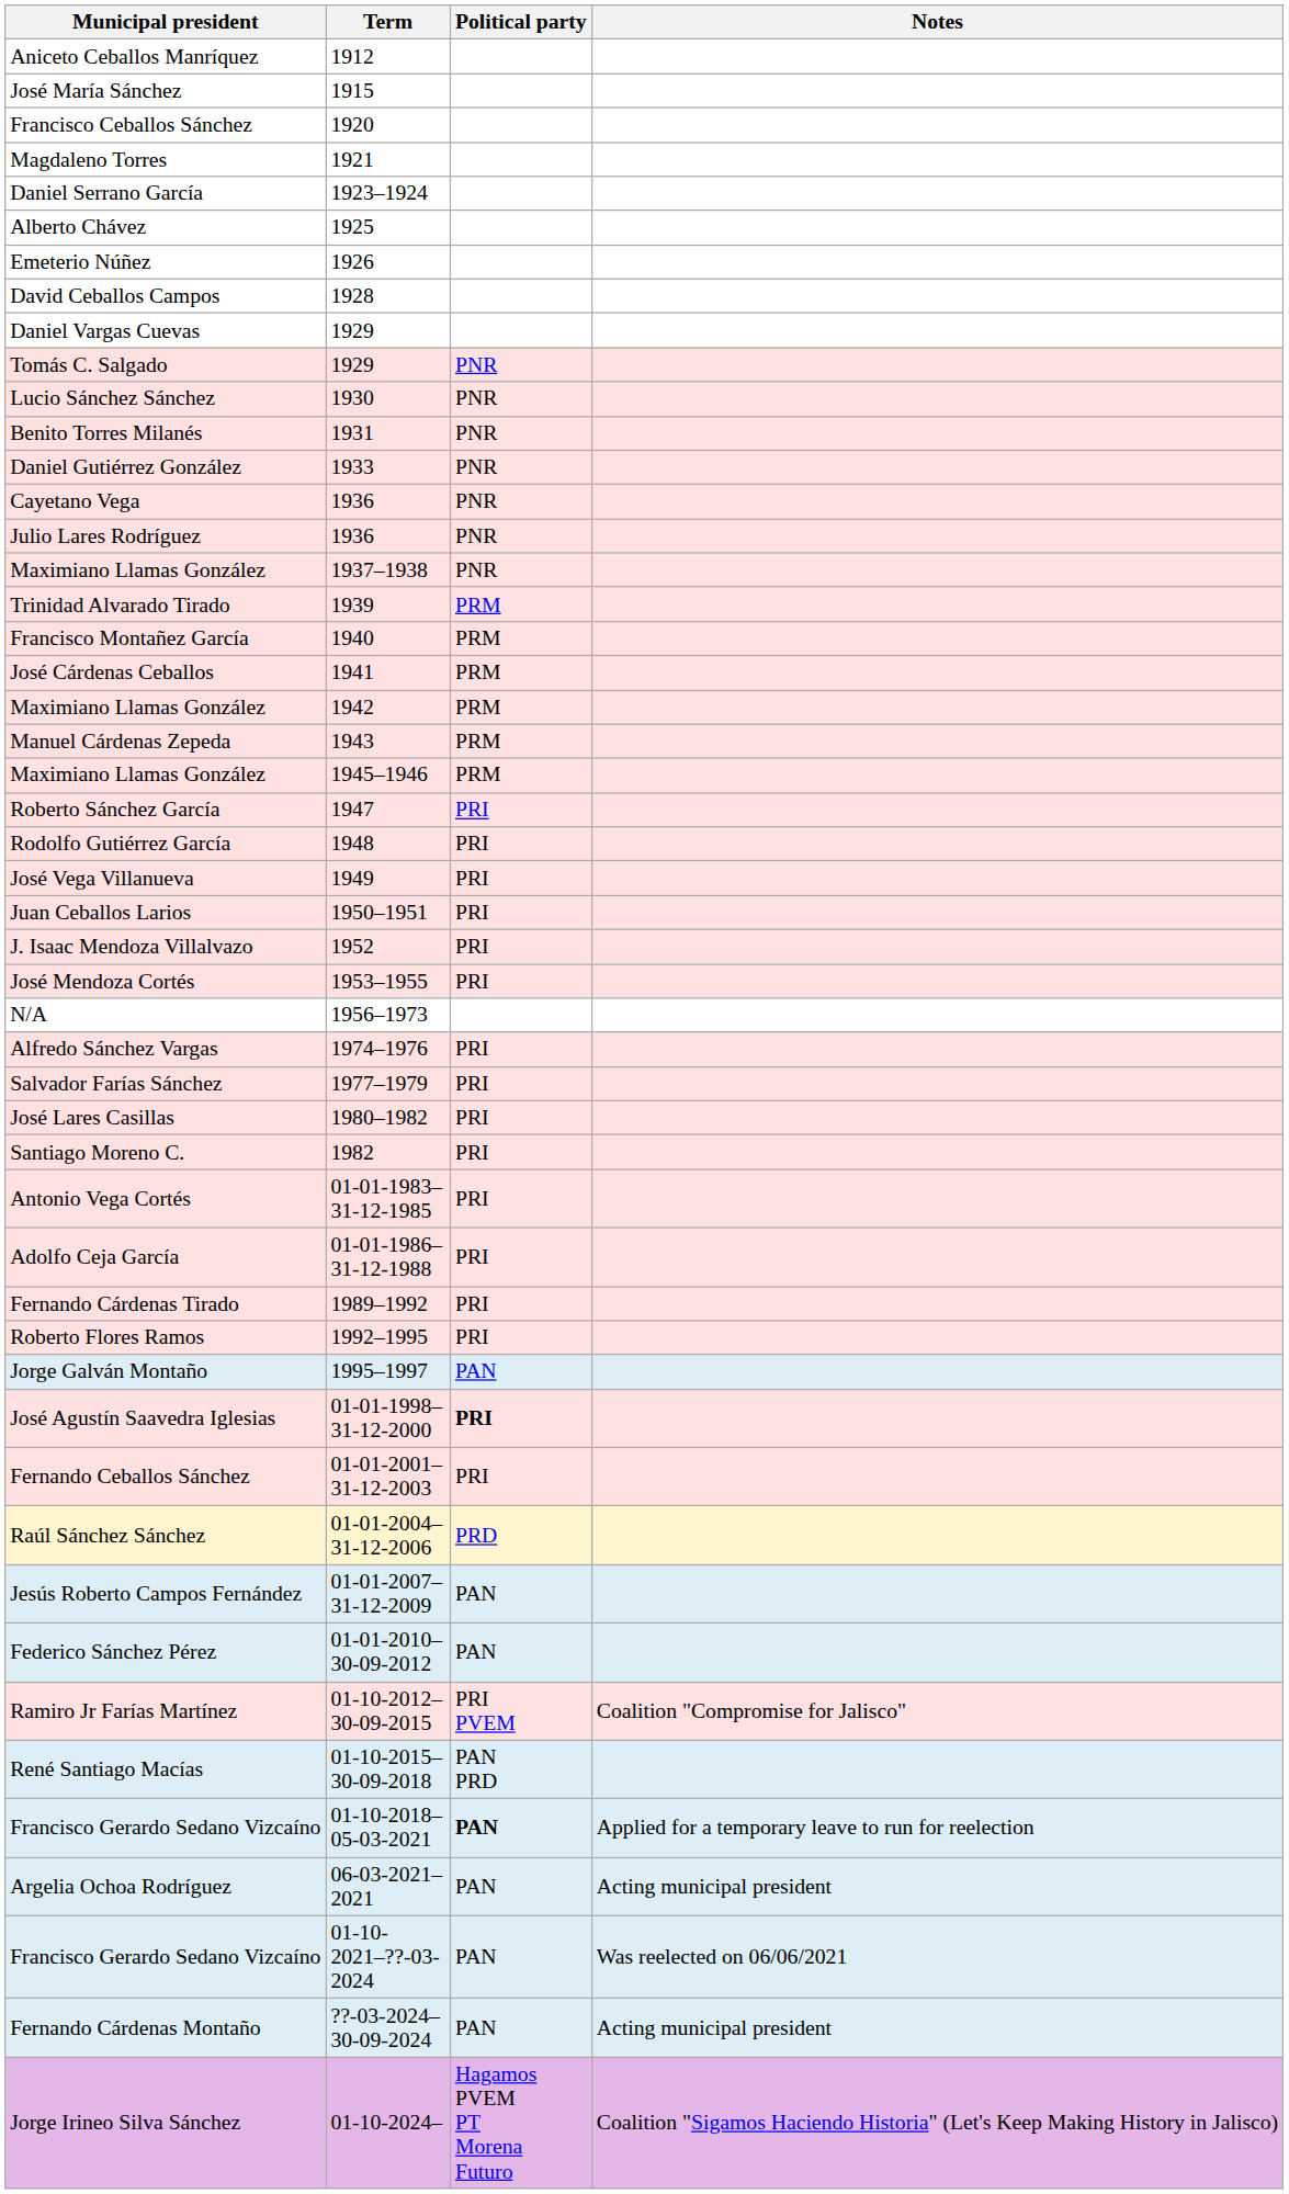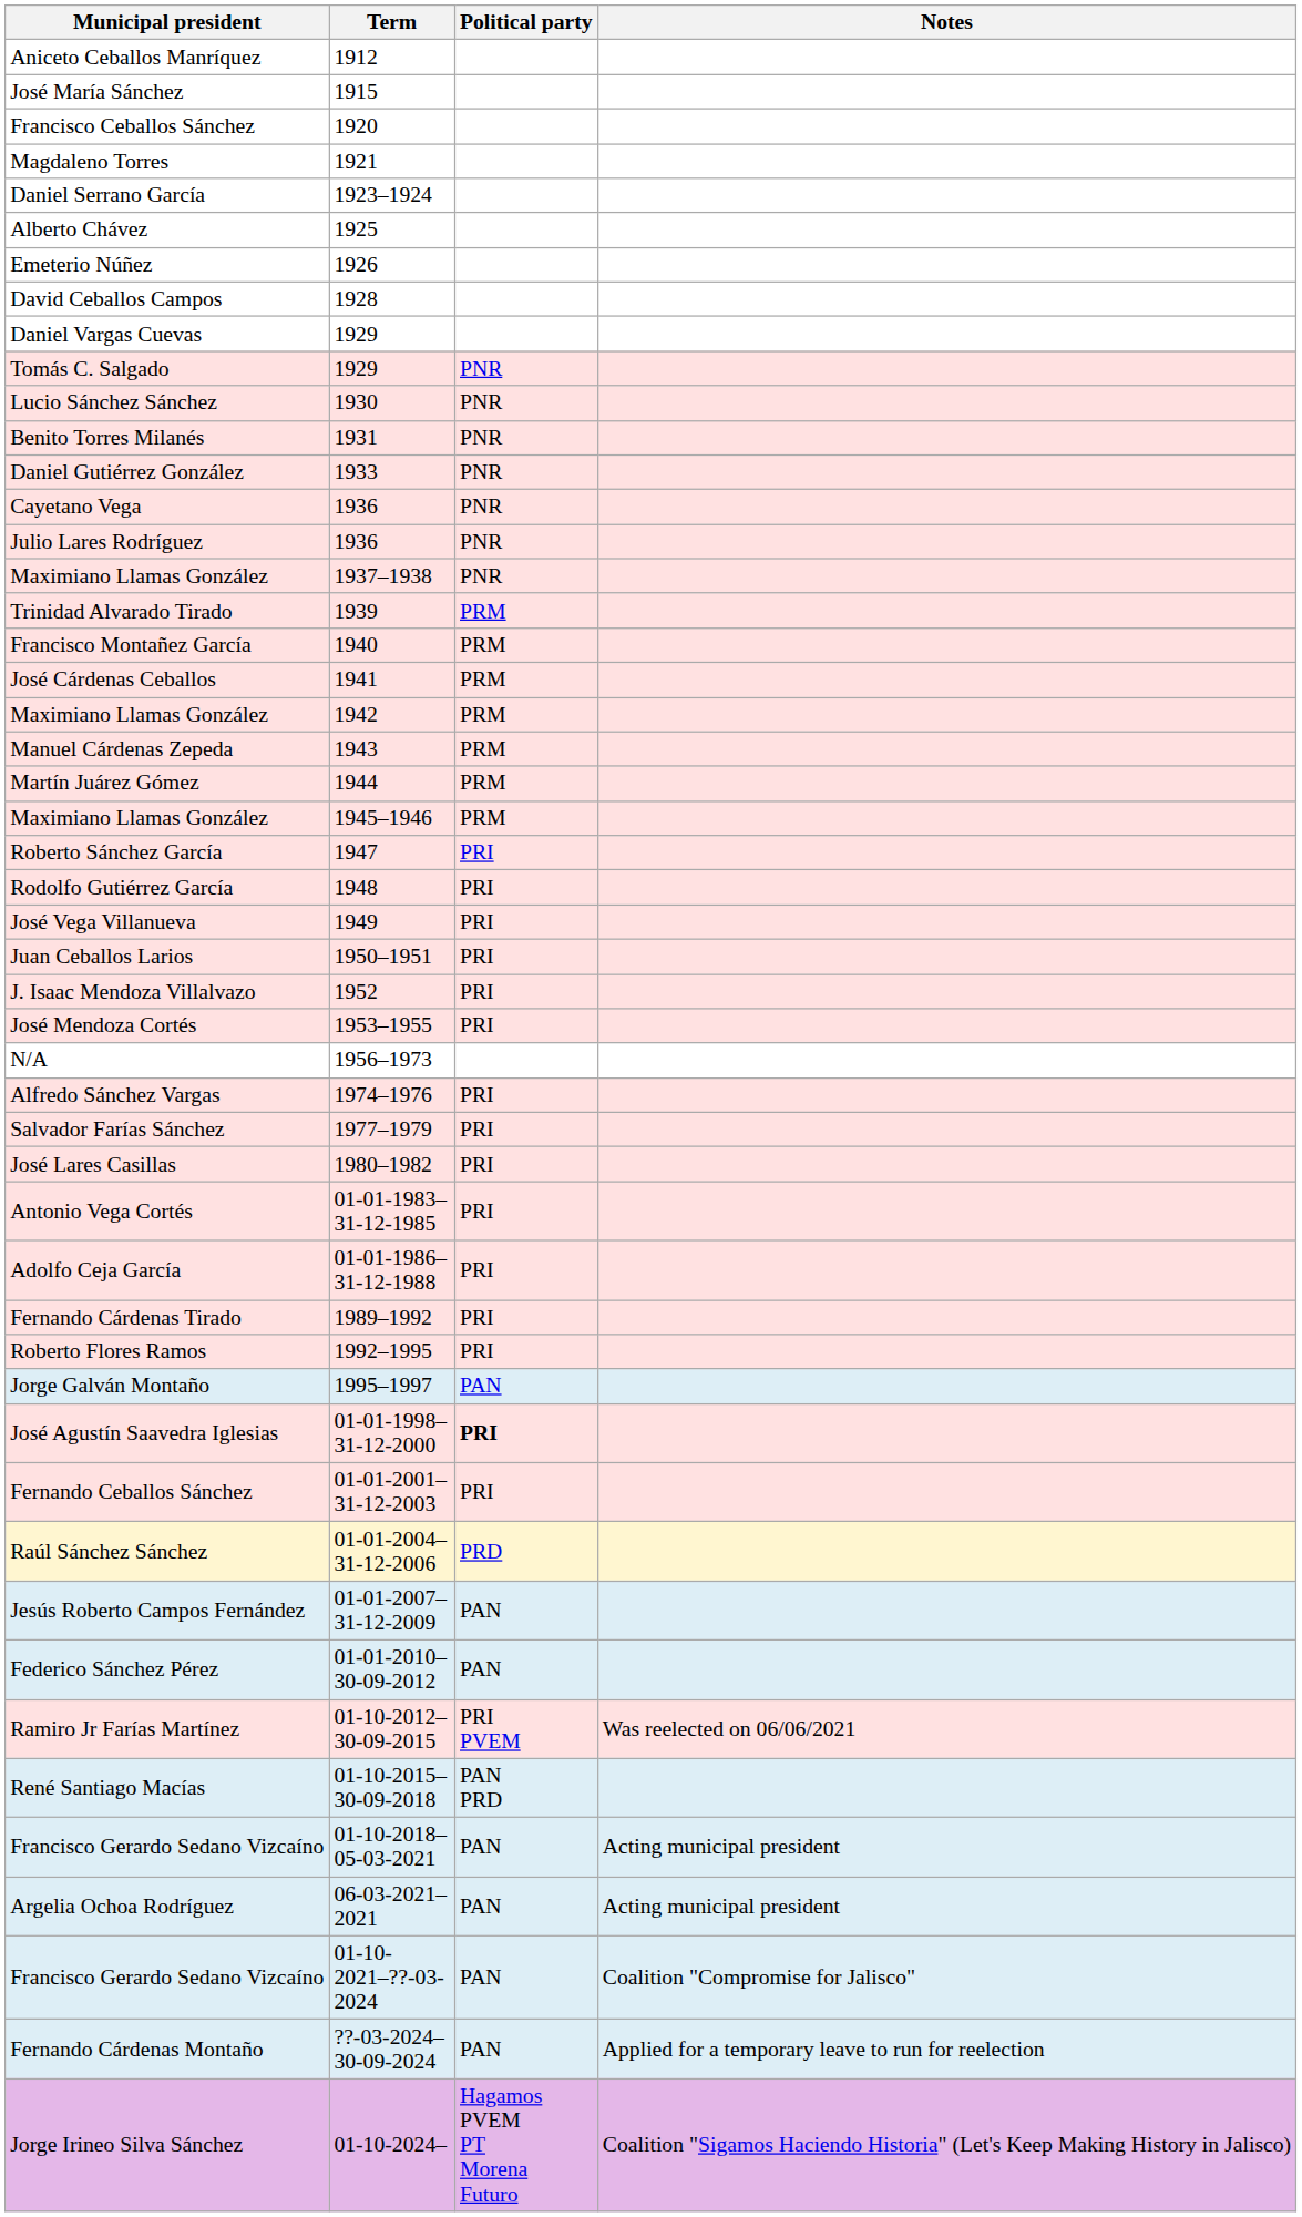+ row: Martín Juárez Gómez | 1944 | PRM
- row: Santiago Moreno C. | 1982 | PRI
Ramiro Jr Farías Martínez | Notes: Coalition "Compromise for Jalisco" -> Was reelected on 06/06/2021
Francisco Gerardo Sedano Vizcaíno / 01-10-2018–05-03-2021 | Political party: bold -> normal
Francisco Gerardo Sedano Vizcaíno / 01-10-2018–05-03-2021 | Notes: Applied for a temporary leave to run for reelection -> Acting municipal president
Francisco Gerardo Sedano Vizcaíno / 01-10-2021–??-03-2024 | Notes: Was reelected on 06/06/2021 -> Coalition "Compromise for Jalisco"
Fernando Cárdenas Montaño | Notes: Acting municipal president -> Applied for a temporary leave to run for reelection
